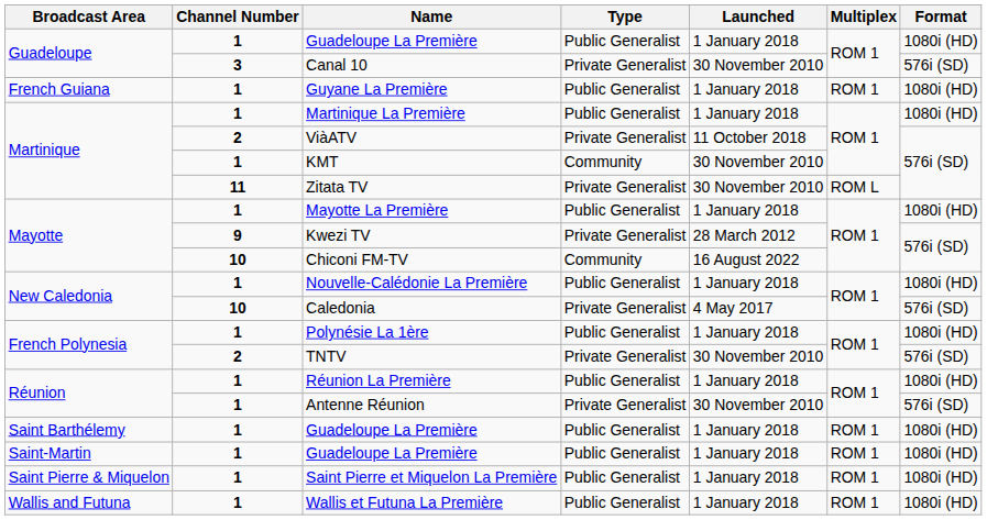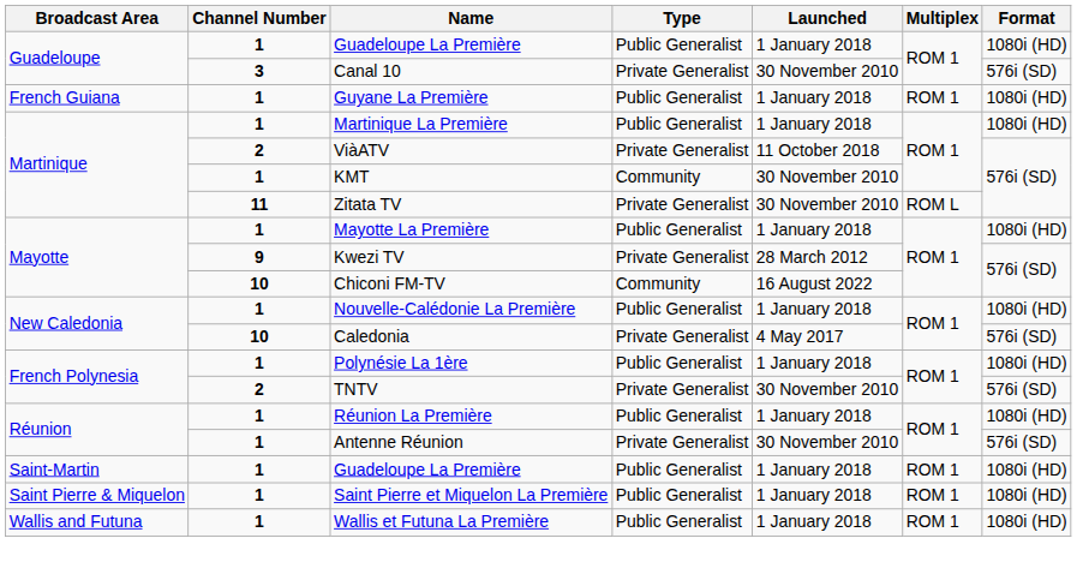- row: Saint Barthélemy | 1 | Guadeloupe La Première | Public Generalist | 1 January 2018 | ROM 1 | 1080i (HD)
